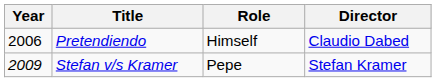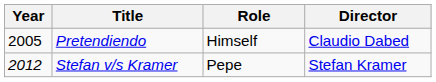Pretendiendo | Year: 2006 -> 2005
Stefan v/s Kramer | Year: 2009 -> 2012
